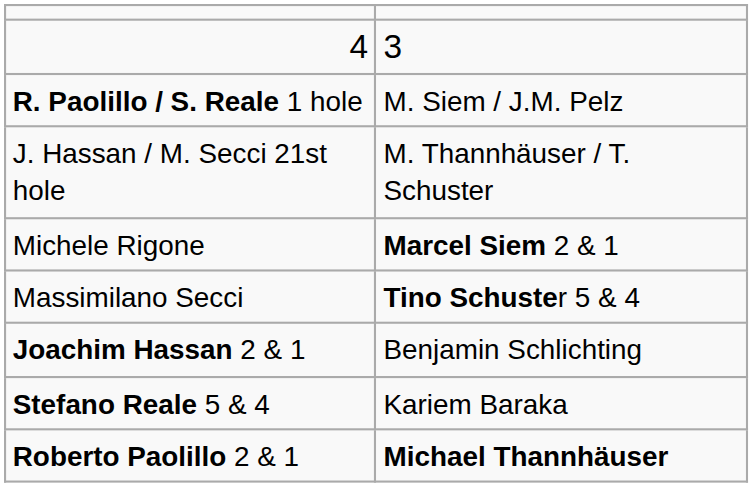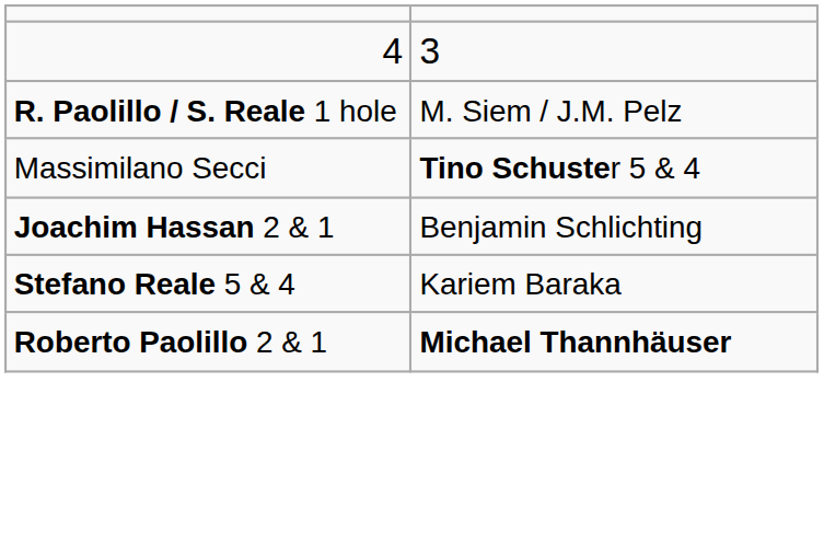- row: J. Hassan / M. Secci 21st hole | M. Thannhäuser / T. Schuster
- row: Michele Rigone | Marcel Siem 2 & 1
